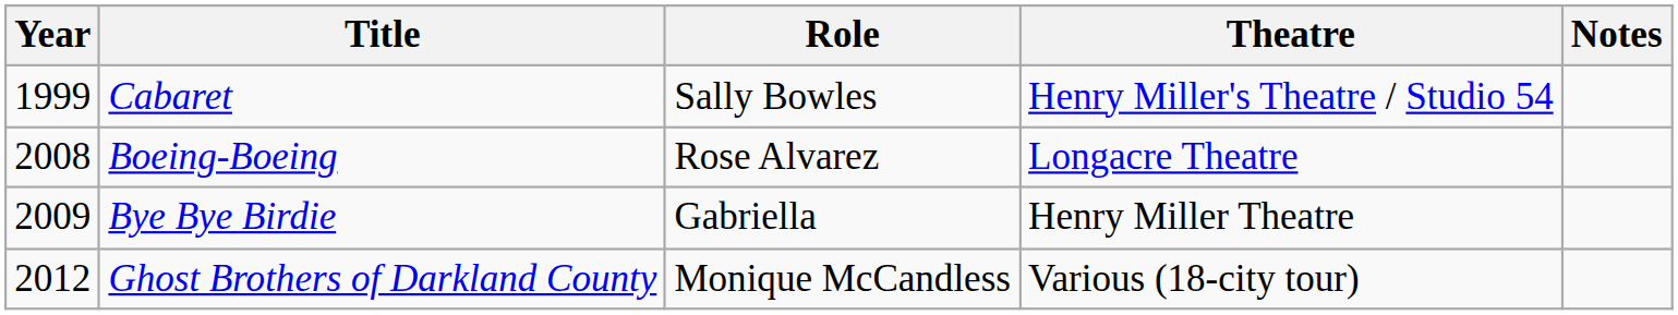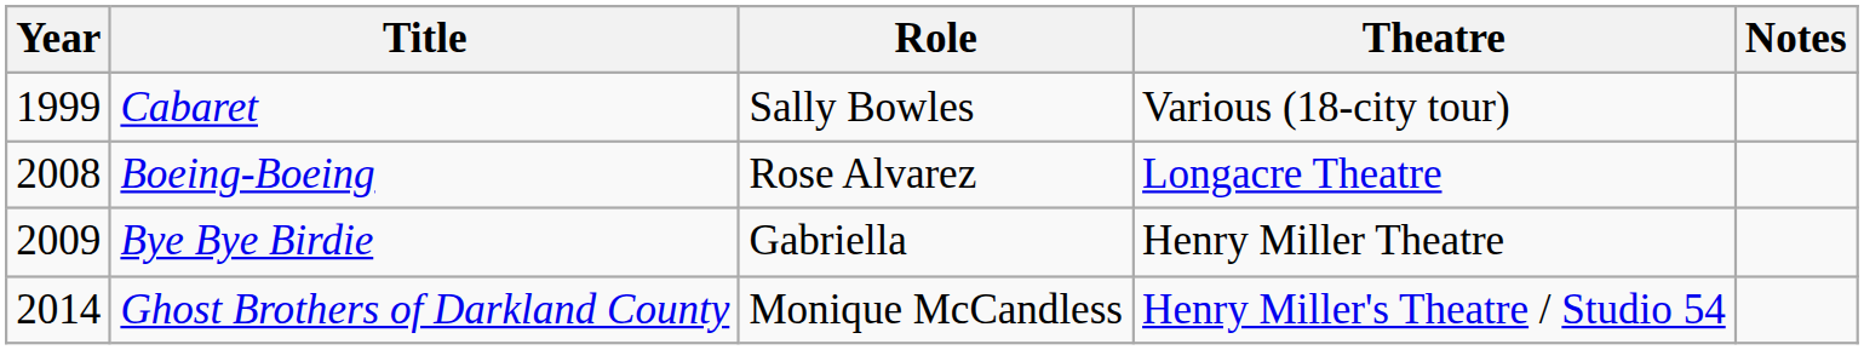Cabaret | Theatre: Henry Miller's Theatre / Studio 54 -> Various (18-city tour)
Ghost Brothers of Darkland County | Year: 2012 -> 2014
Ghost Brothers of Darkland County | Theatre: Various (18-city tour) -> Henry Miller's Theatre / Studio 54
